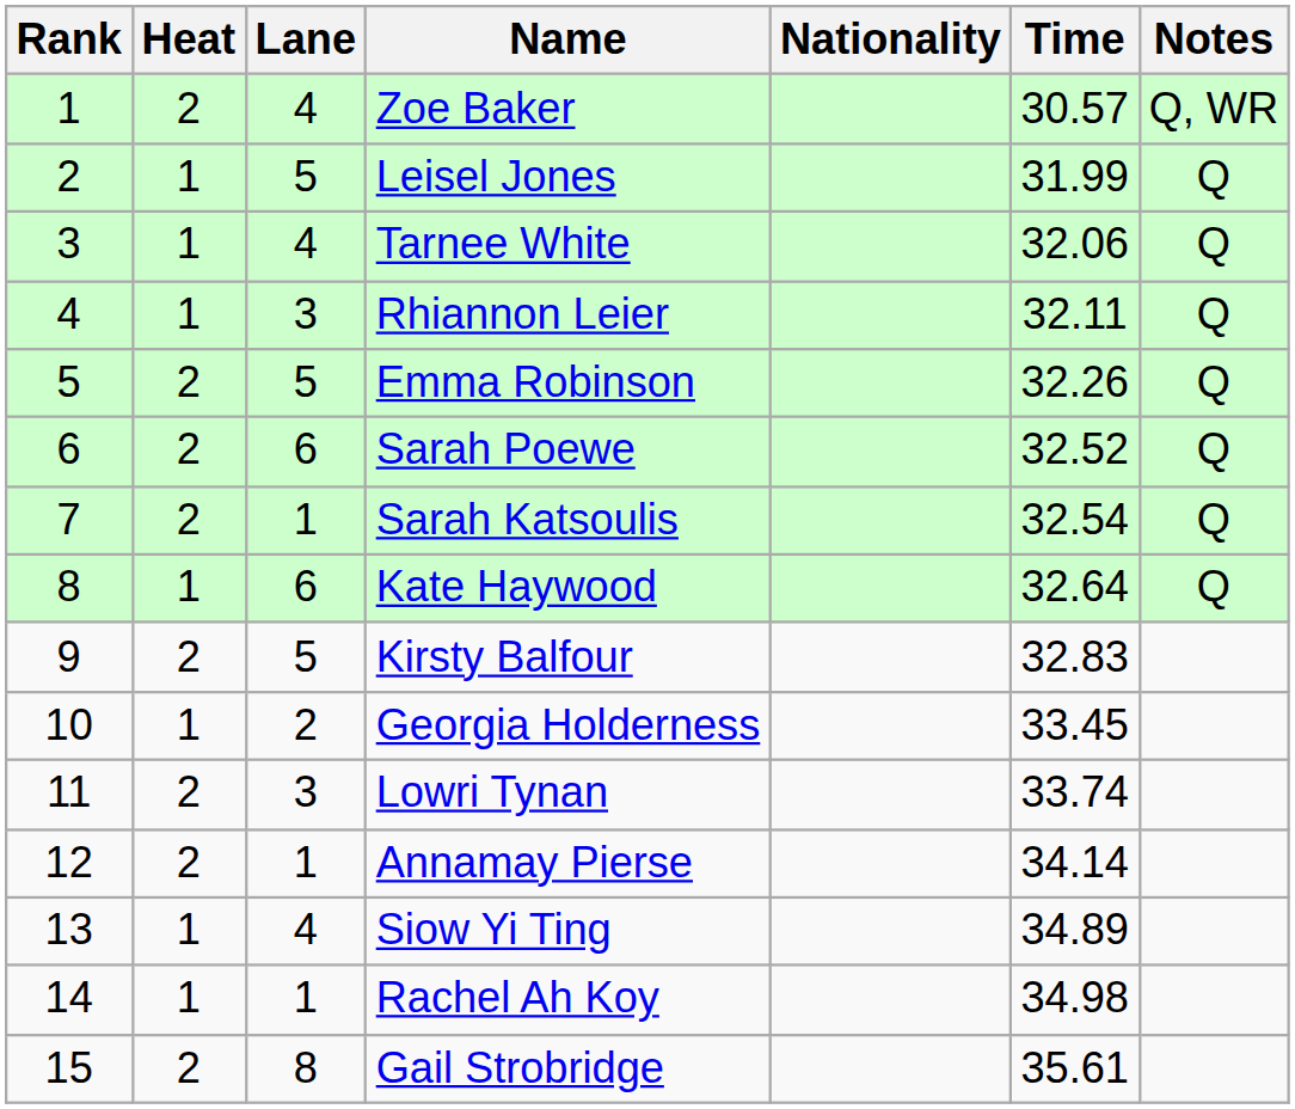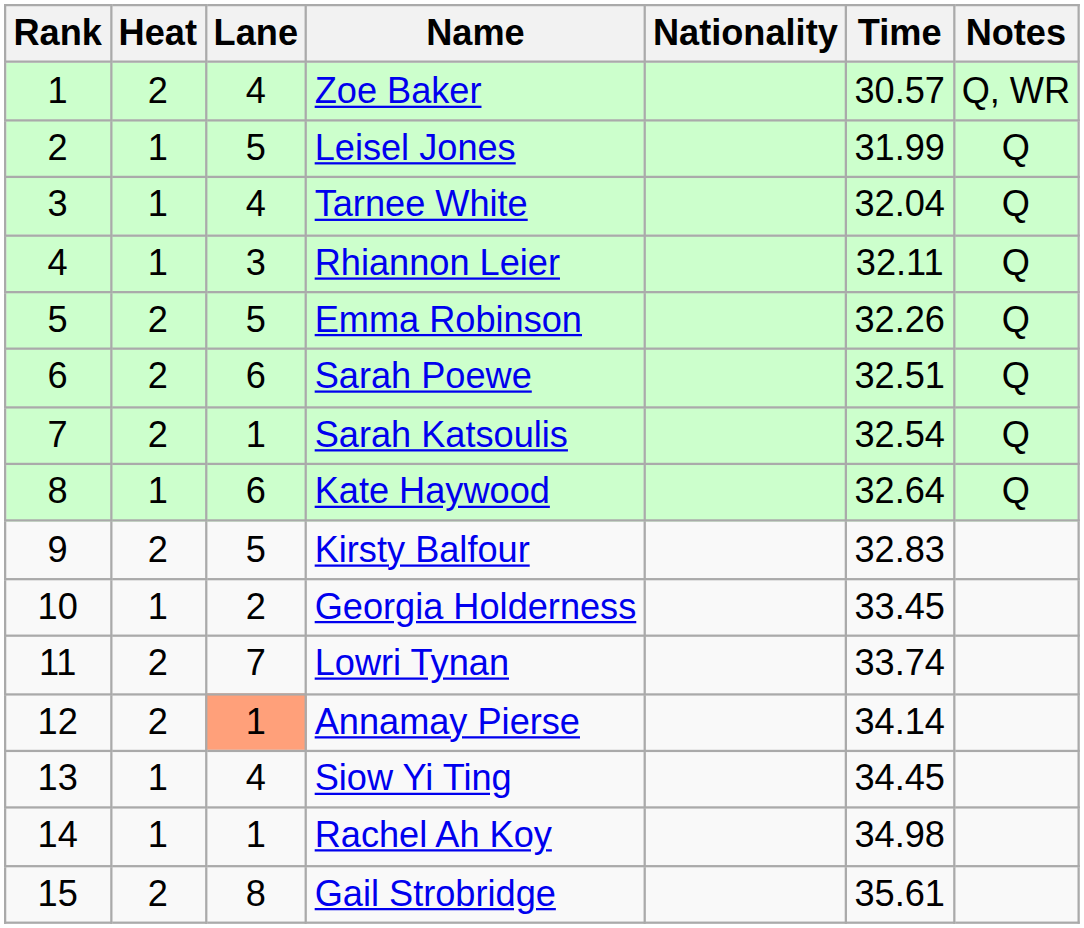Tarnee White | Time: 32.06 -> 32.04
Sarah Poewe | Time: 32.52 -> 32.51
Lowri Tynan | Lane: 3 -> 7
Annamay Pierse | Lane: no background -> lightsalmon background
Siow Yi Ting | Time: 34.89 -> 34.45
